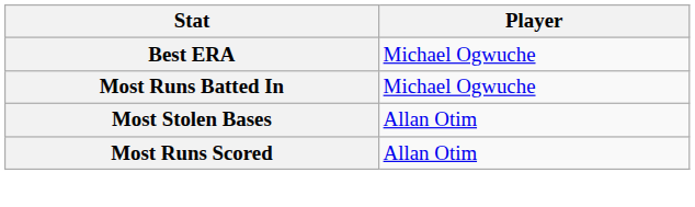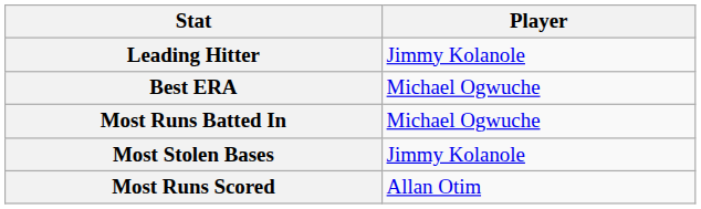+ row: Leading Hitter | Jimmy Kolanole
Most Stolen Bases | Player: Allan Otim -> Jimmy Kolanole
